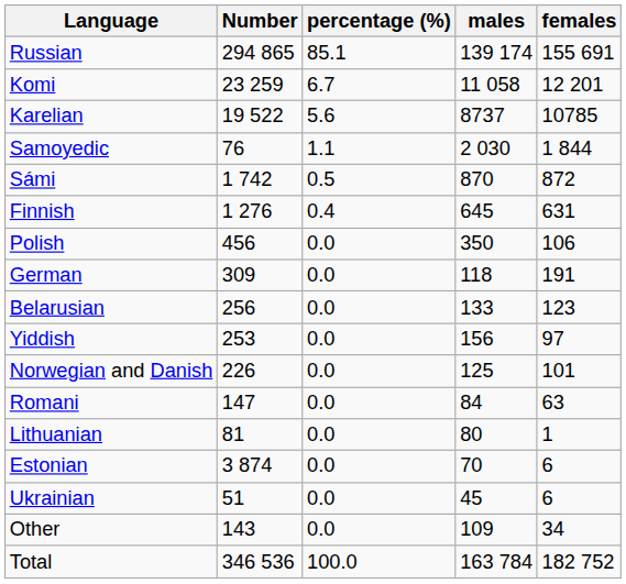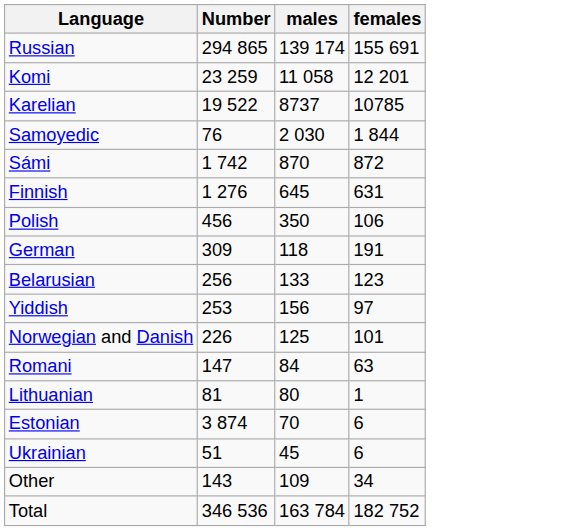- column: percentage (%) | 85.1 | 6.7 | 5.6 | 1.1 | 0.5 | 0.4 | 0.0 | 0.0 | 0.0 | 0.0 | 0.0 | 0.0 | 0.0 | 0.0 | 0.0 | 0.0 | 100.0
